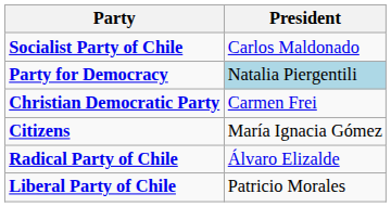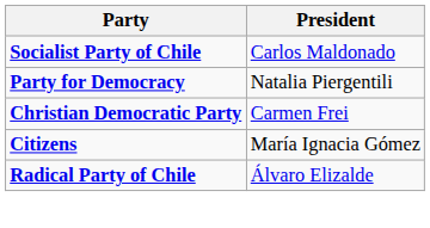Party for Democracy | President: lightblue background -> no background
- row: Liberal Party of Chile | Patricio Morales
